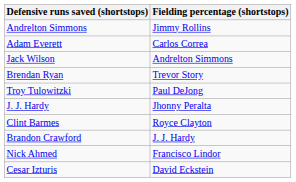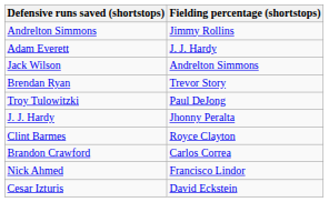Adam Everett | Fielding percentage (shortstops): Carlos Correa -> J. J. Hardy
Brandon Crawford | Fielding percentage (shortstops): J. J. Hardy -> Carlos Correa
